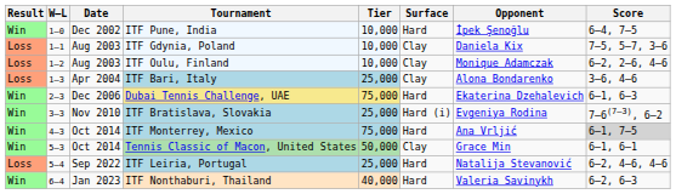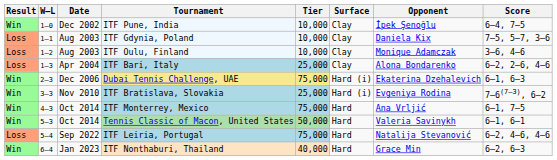ITF Pune, India | Surface: Hard -> Clay
ITF Oulu, Finland | Score: 6–2, 2–6, 4–6 -> 3–6, 4–6
ITF Bari, Italy | Score: 3–6, 4–6 -> 6–2, 2–6, 4–6
Dubai Tennis Challenge, UAE | Surface: Hard -> Hard (i)
ITF Monterrey, Mexico | Score: lightgrey background -> no background
Tennis Classic of Macon, United States | Surface: Clay -> Hard
Tennis Classic of Macon, United States | Opponent: Grace Min -> Valeria Savinykh
ITF Leiria, Portugal | Tier: 25,000 -> 75,000
ITF Nonthaburi, Thailand | Opponent: Valeria Savinykh -> Grace Min
